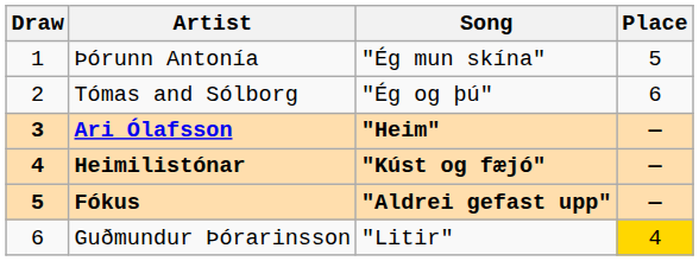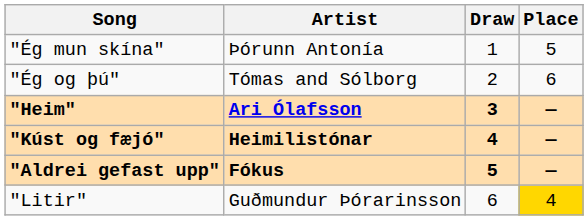columns swapped: Draw <-> Song
